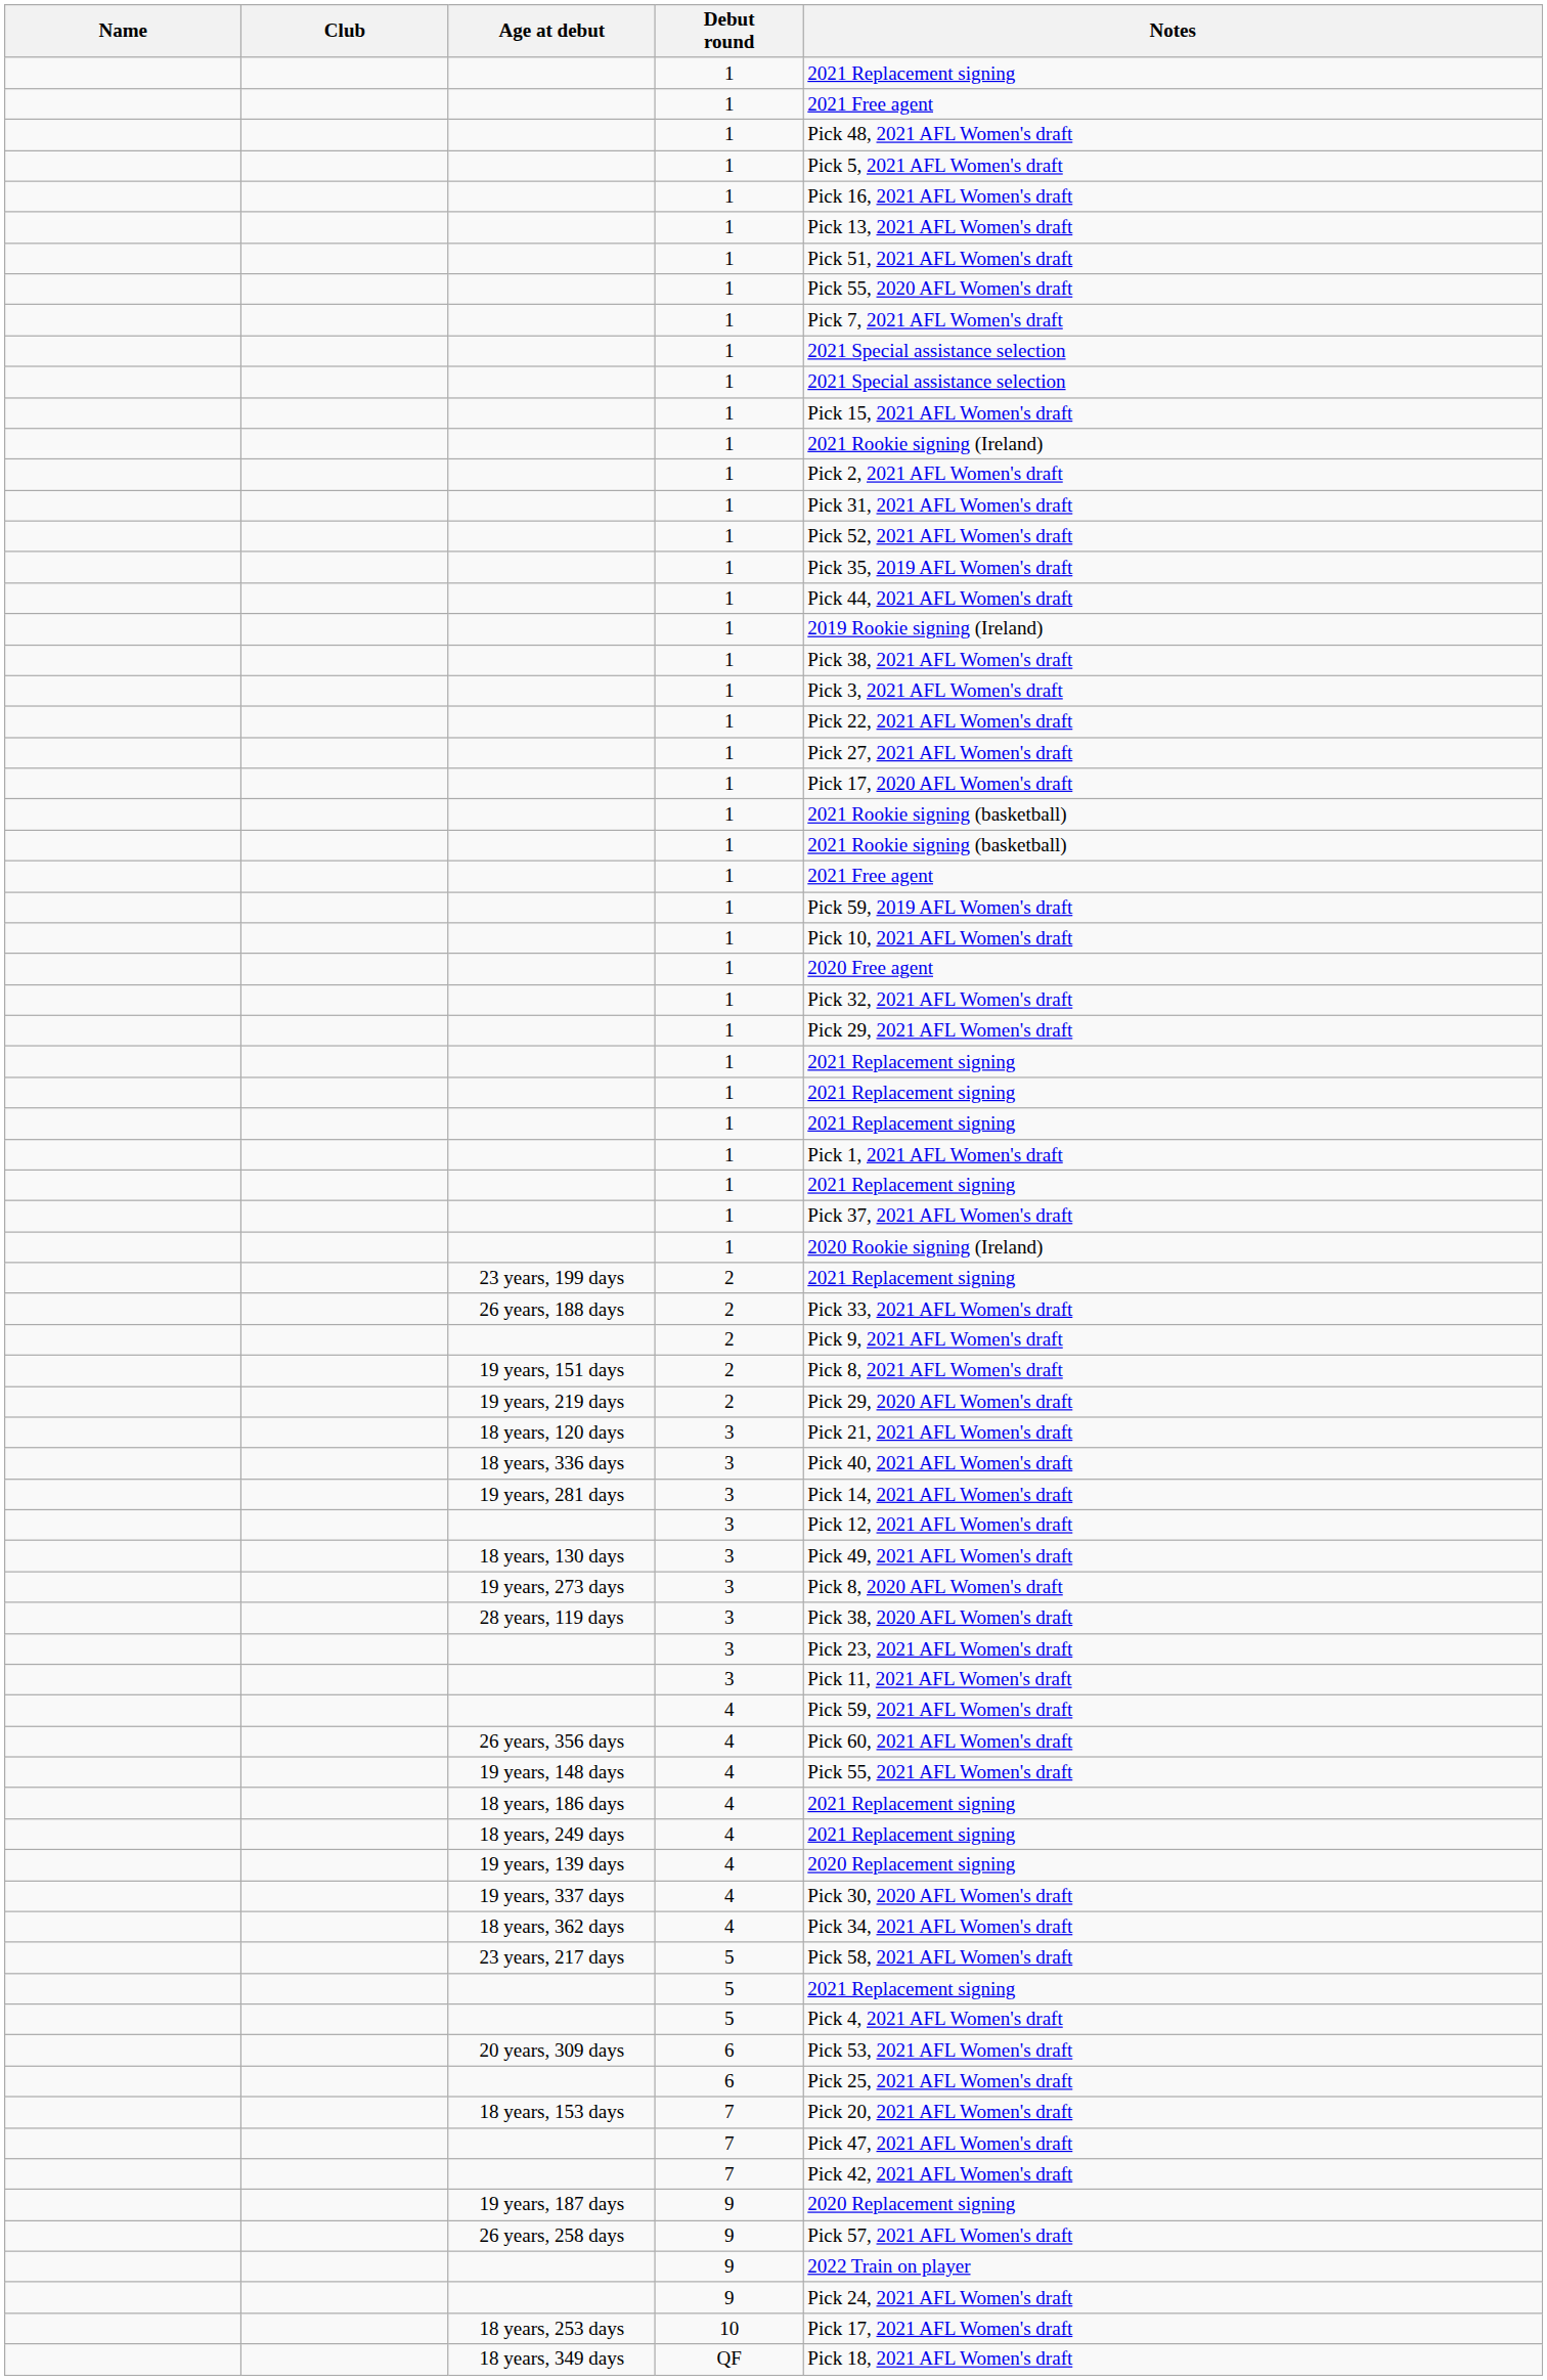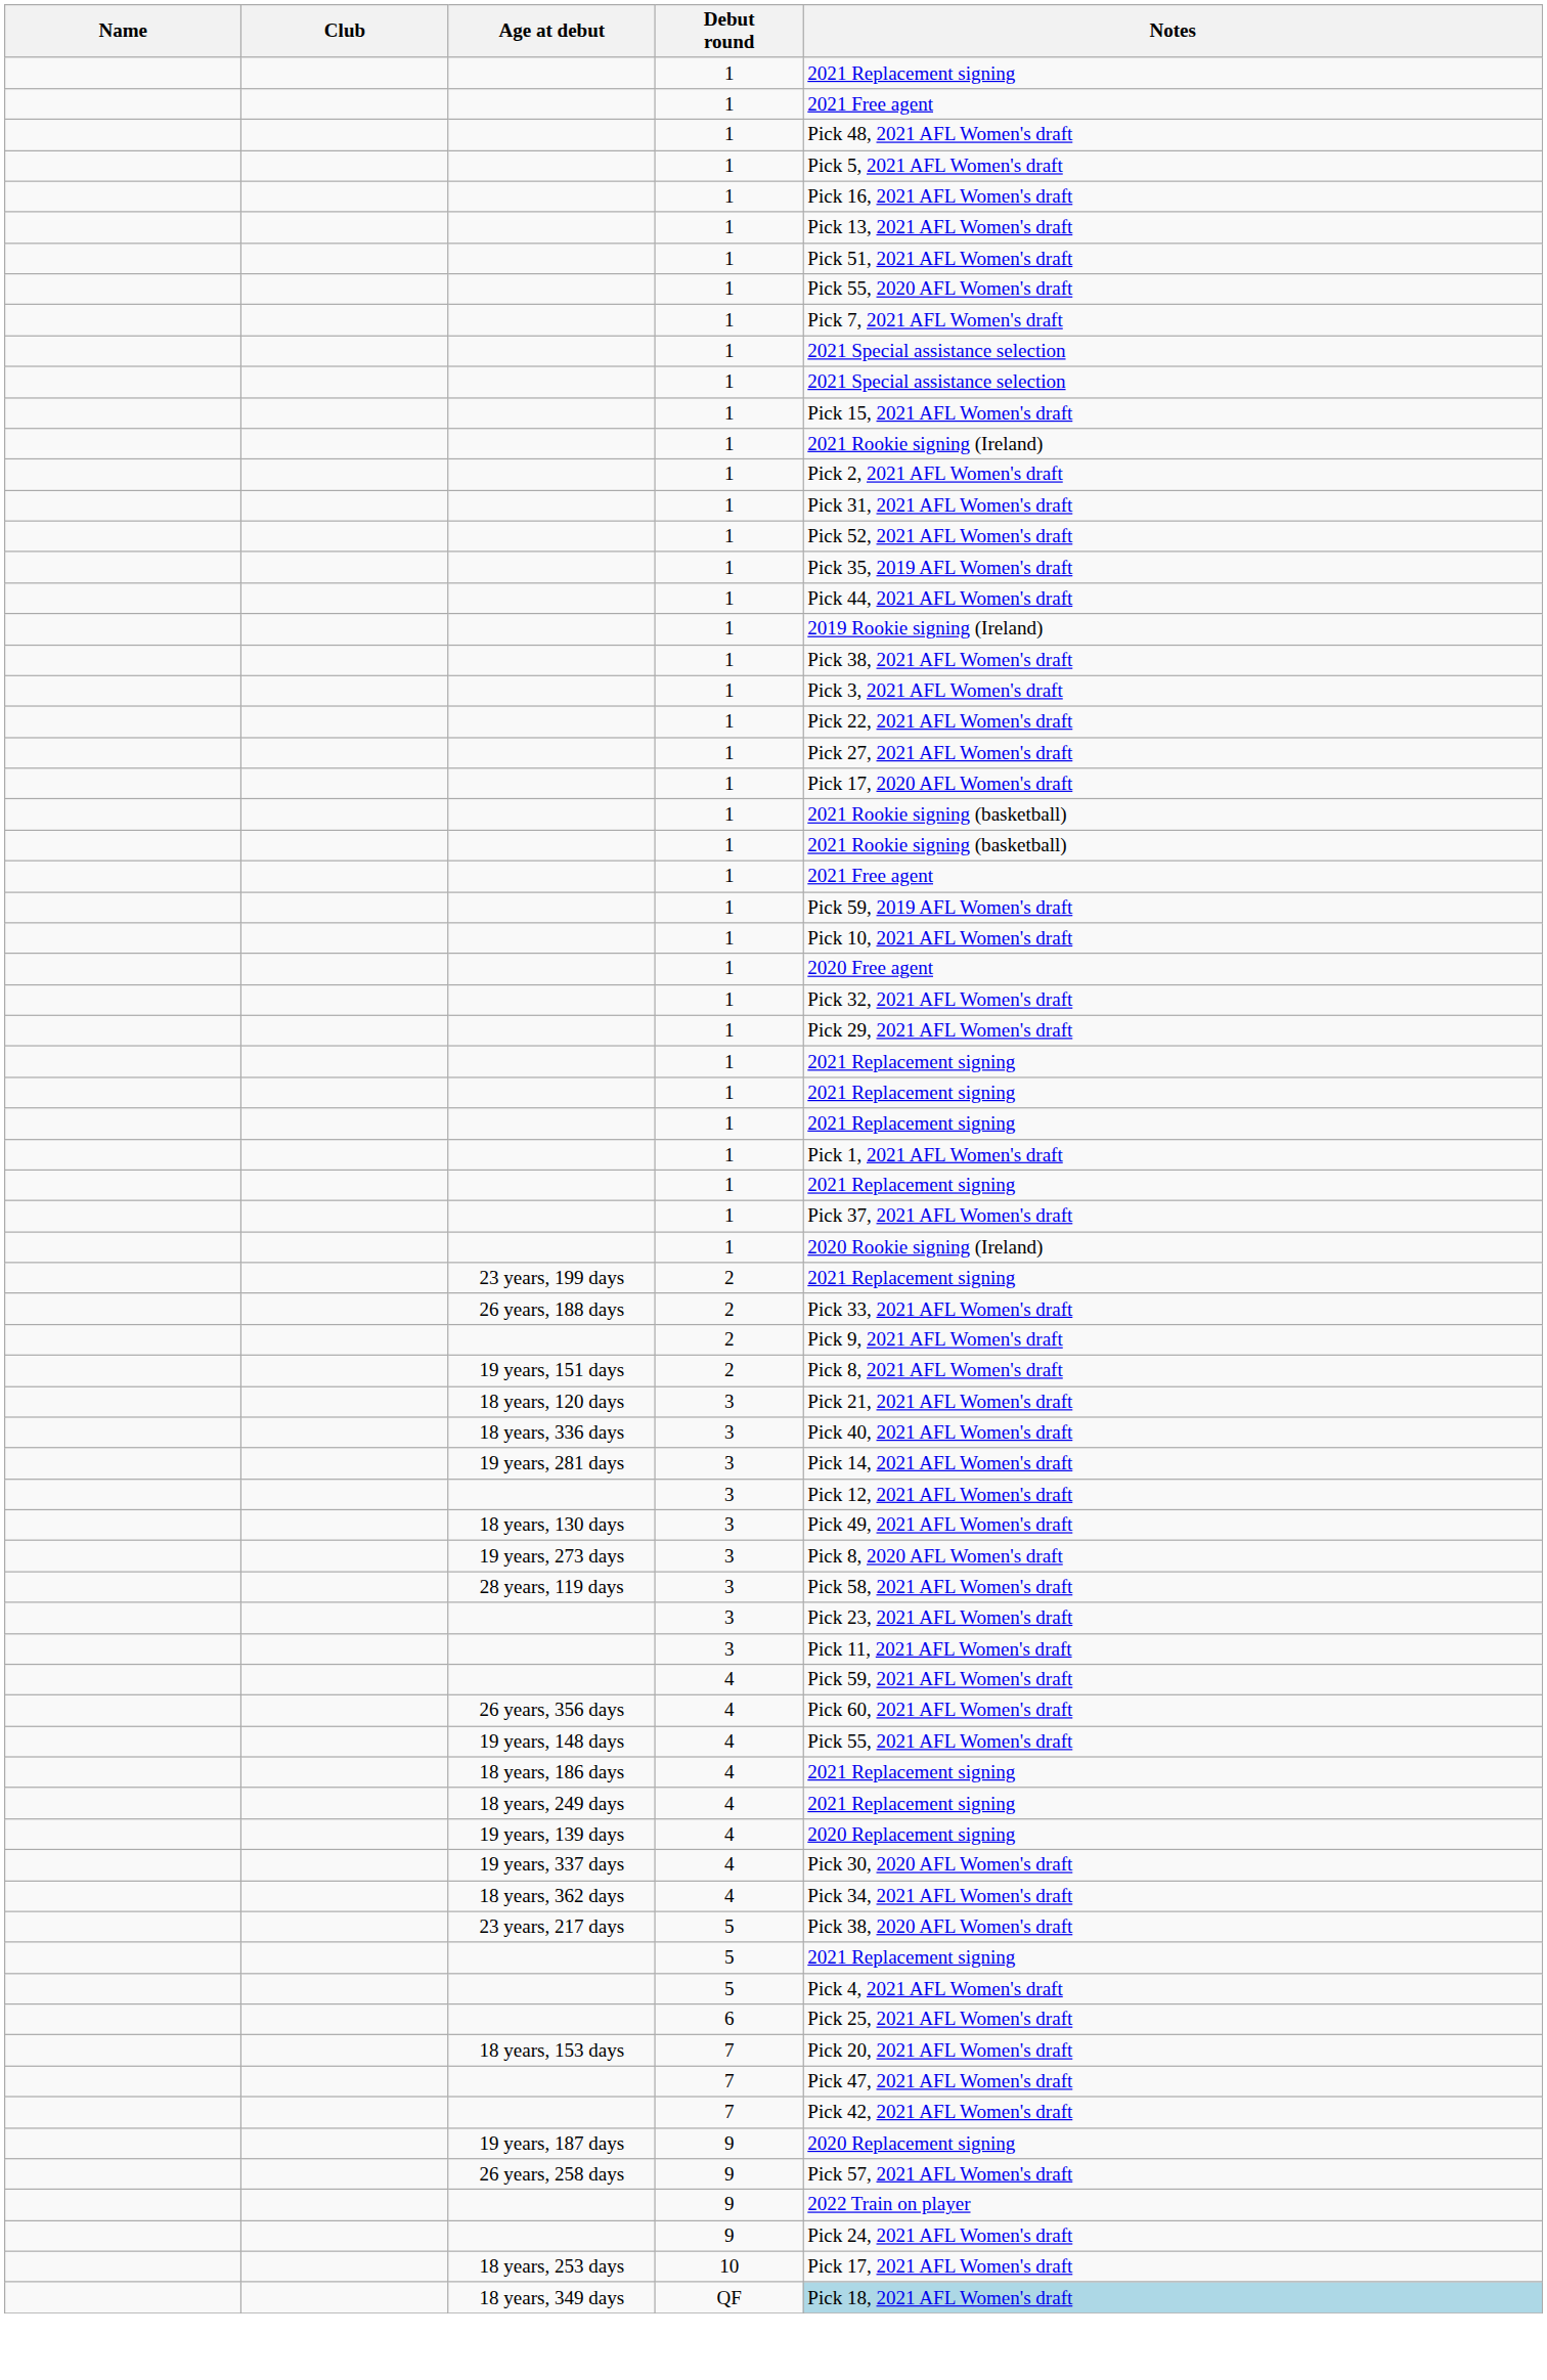- row: 19 years, 219 days | 2 | Pick 29, 2020 AFL Women's draft
28 years, 119 days | Notes: Pick 38, 2020 AFL Women's draft -> Pick 58, 2021 AFL Women's draft
23 years, 217 days | Notes: Pick 58, 2021 AFL Women's draft -> Pick 38, 2020 AFL Women's draft
- row: 20 years, 309 days | 6 | Pick 53, 2021 AFL Women's draft
18 years, 349 days | Notes: no background -> lightblue background
